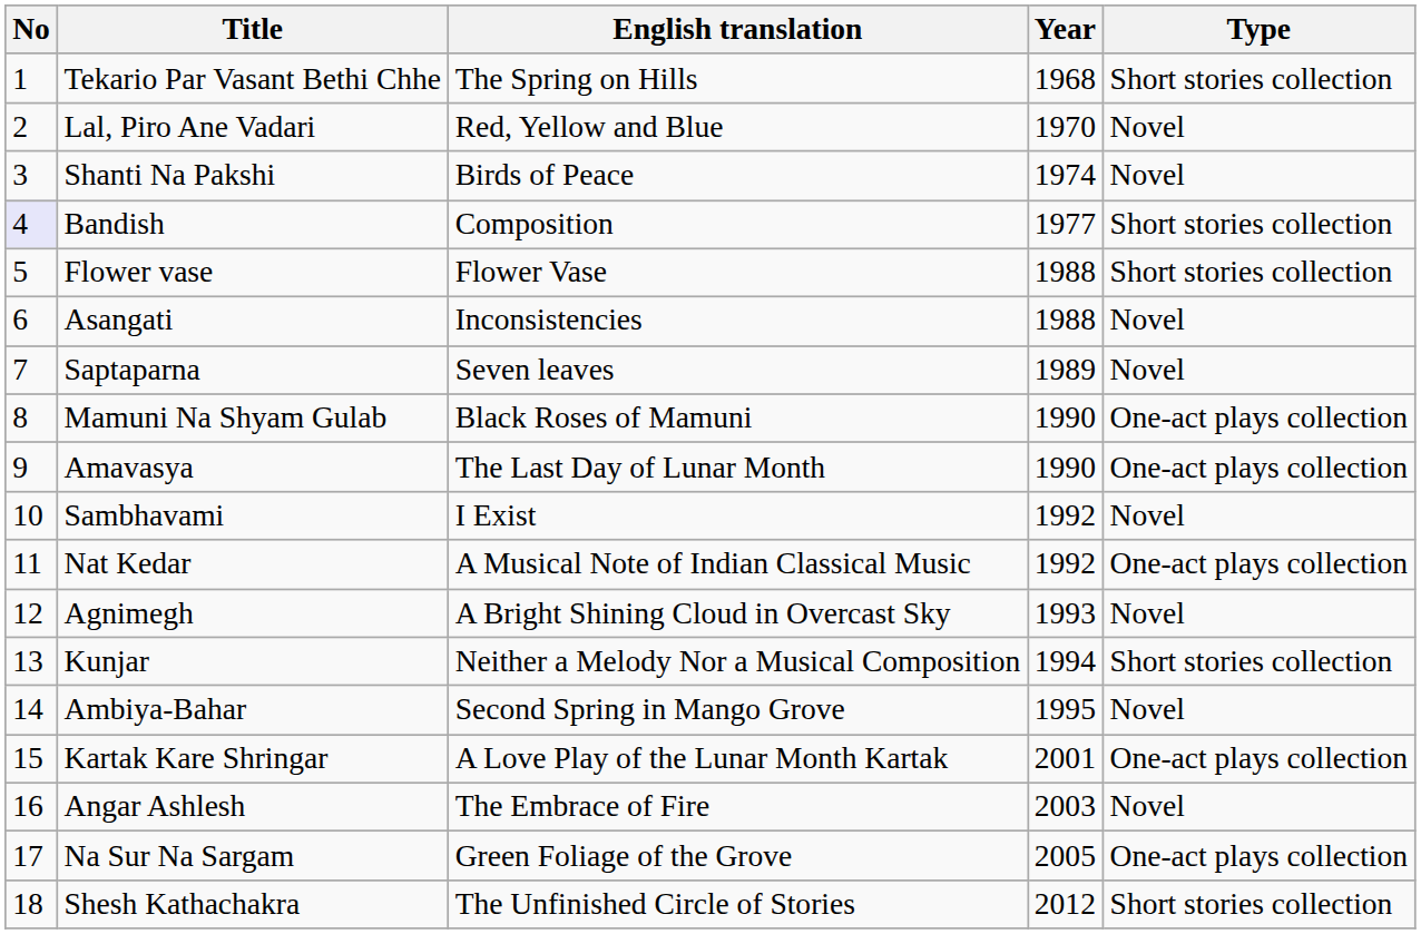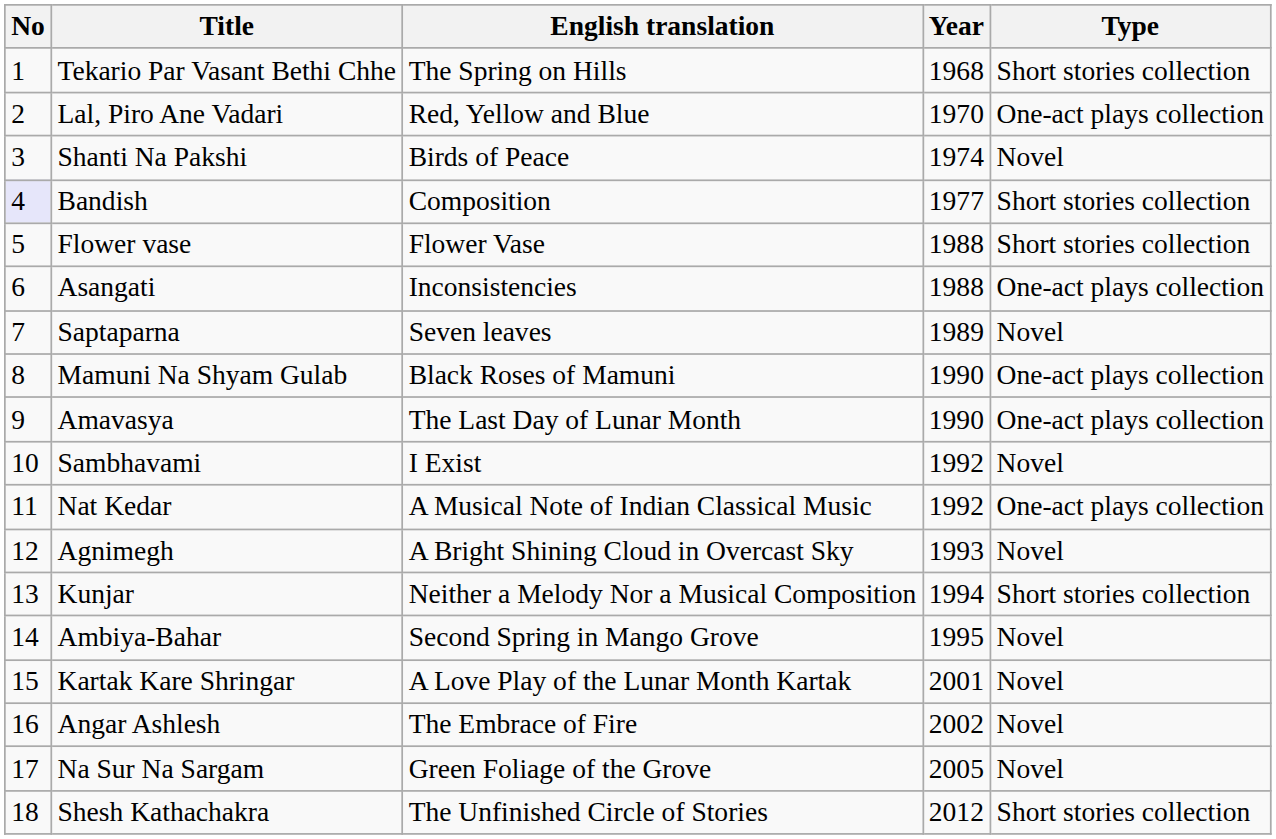Lal, Piro Ane Vadari | Type: Novel -> One-act plays collection
Asangati | Type: Novel -> One-act plays collection
Kartak Kare Shringar | Type: One-act plays collection -> Novel
Angar Ashlesh | Year: 2003 -> 2002
Na Sur Na Sargam | Type: One-act plays collection -> Novel
